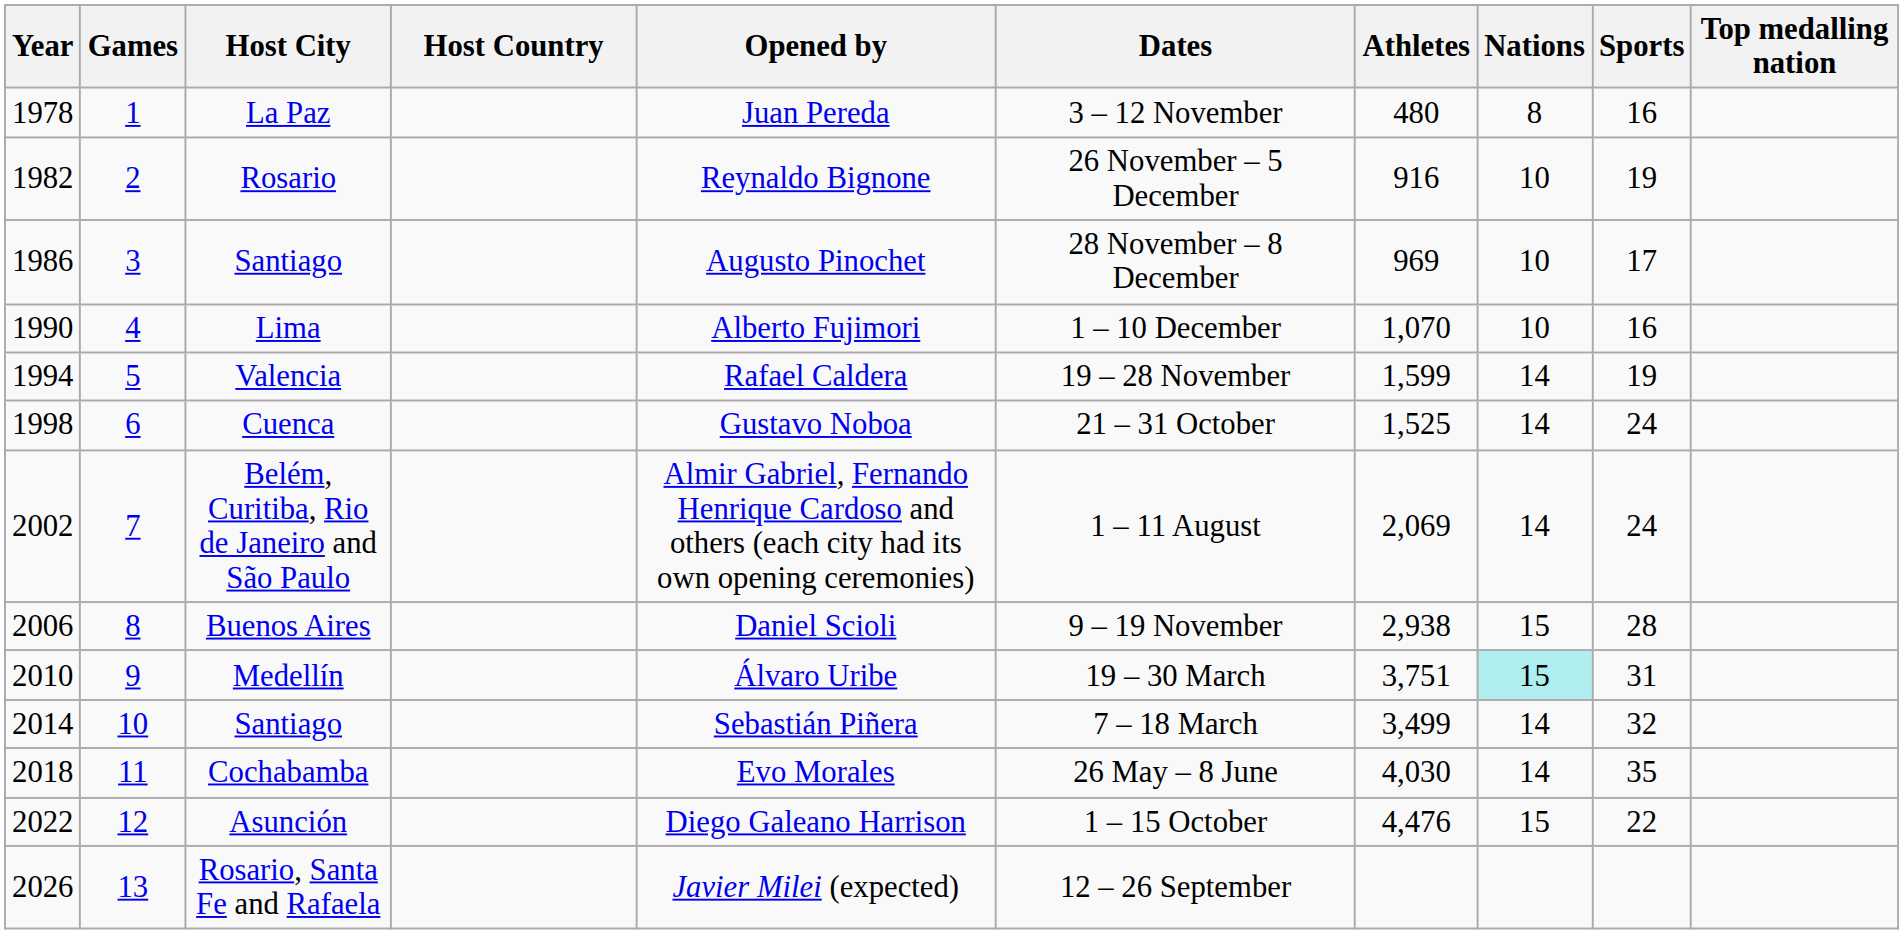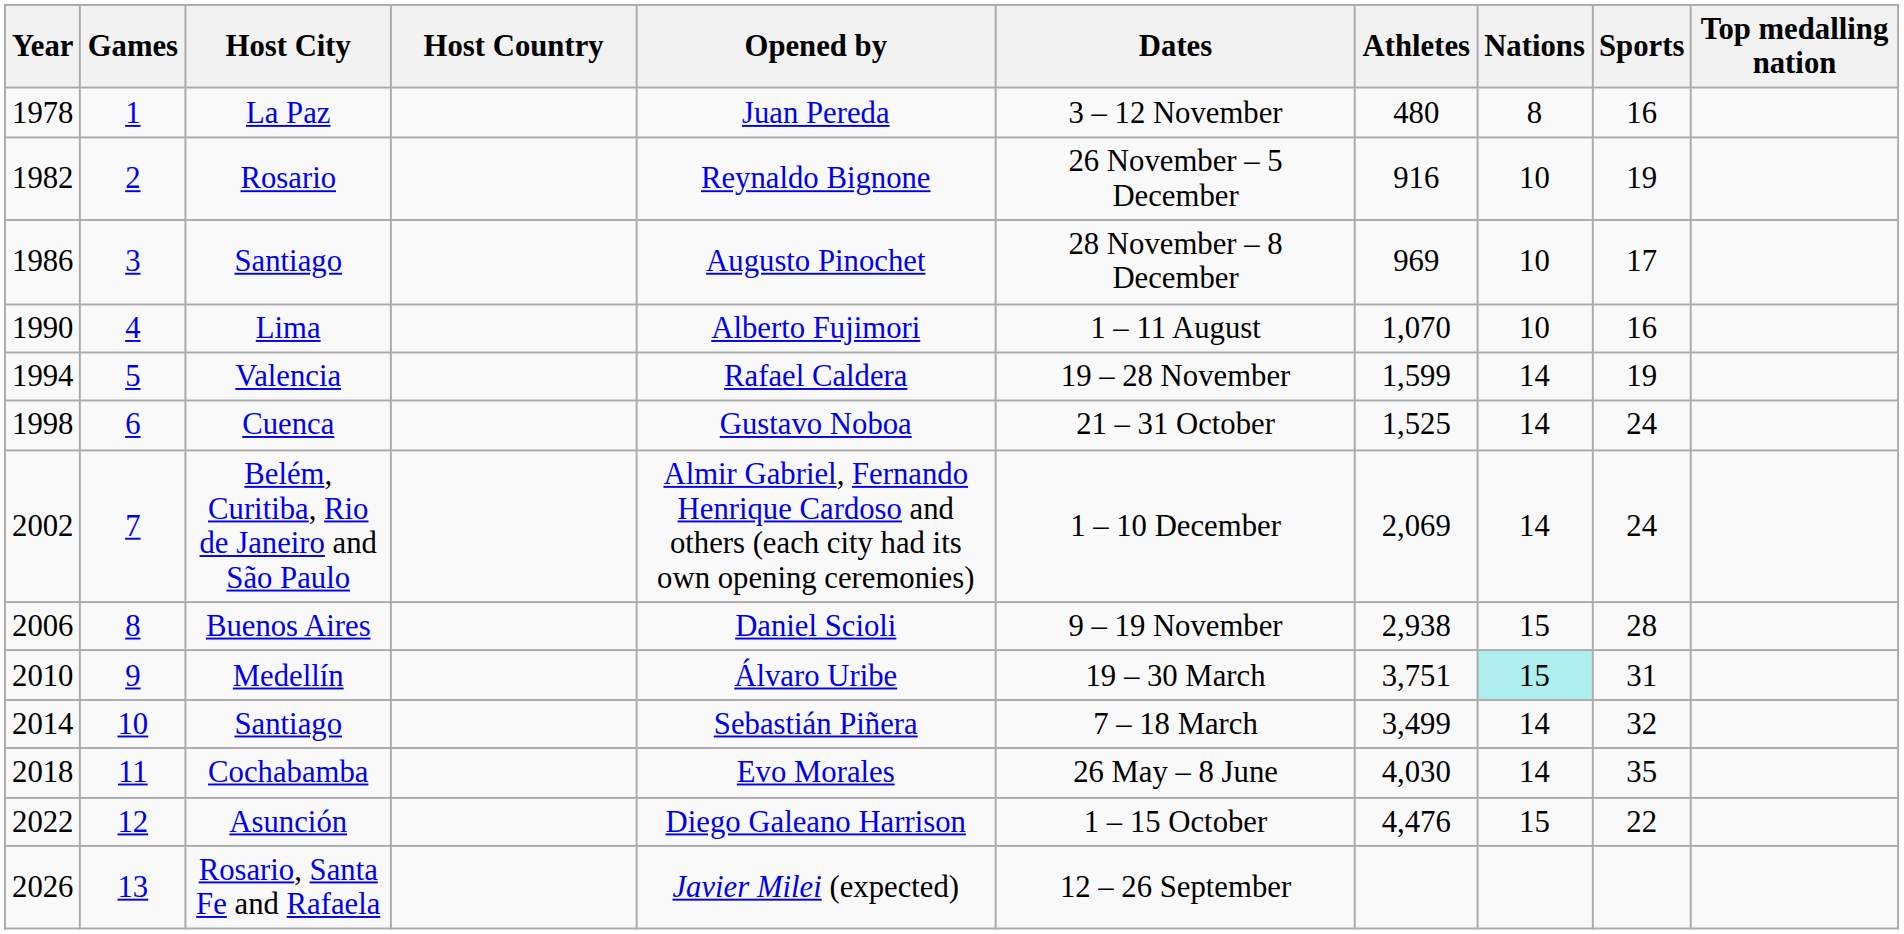Lima | Dates: 1 – 10 December -> 1 – 11 August
Belém, Curitiba, Rio de Janeiro and São Paulo | Dates: 1 – 11 August -> 1 – 10 December
